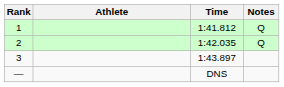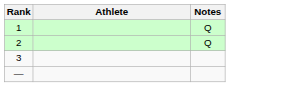- column: Time | 1:41.812 | 1:42.035 | 1:43.897 | DNS
